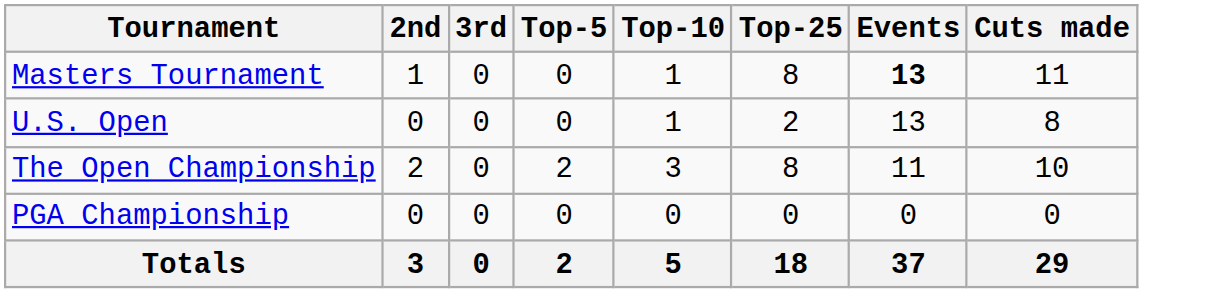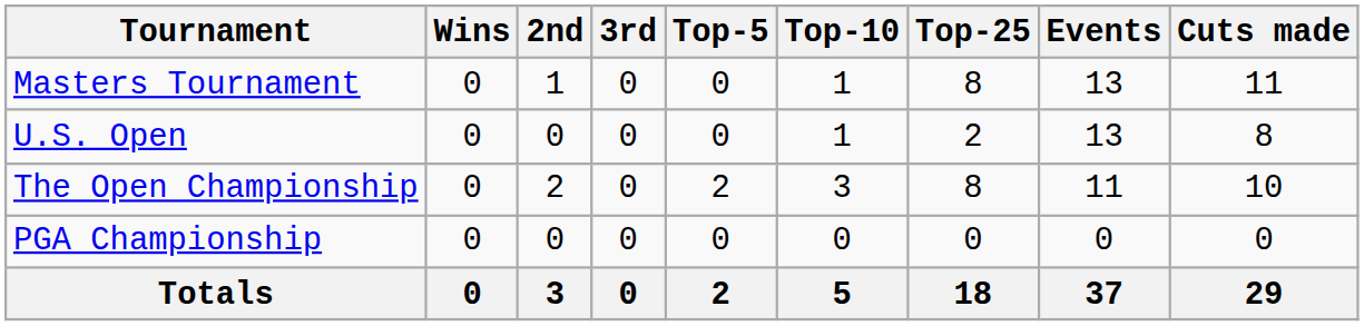+ column: Wins | 0 | 0 | 0 | 0 | 0
Masters Tournament | Events: bold -> normal
